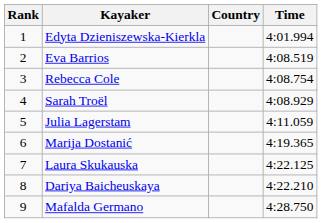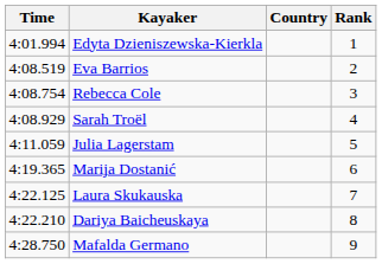columns swapped: Rank <-> Time
